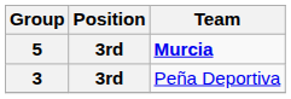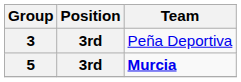rows swapped: 3 <-> 5
